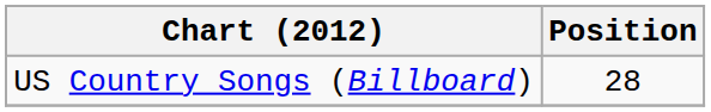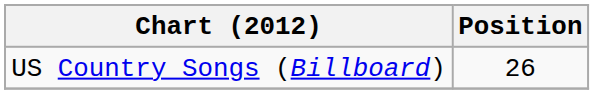US Country Songs (Billboard) | Position: 28 -> 26
